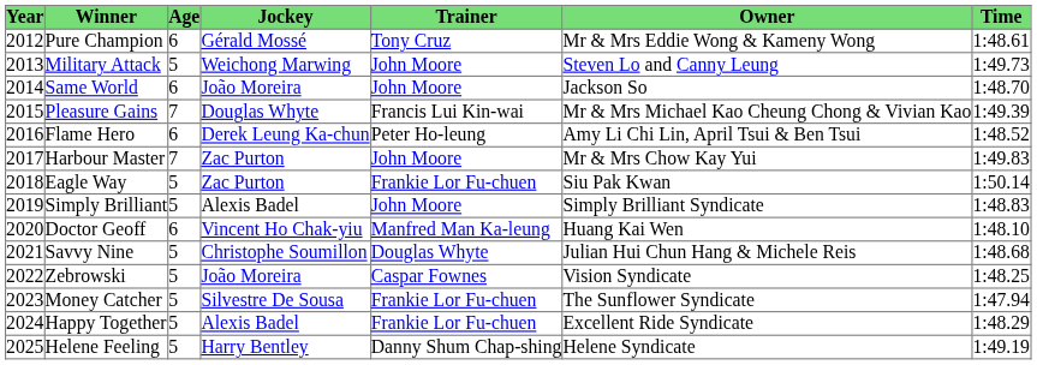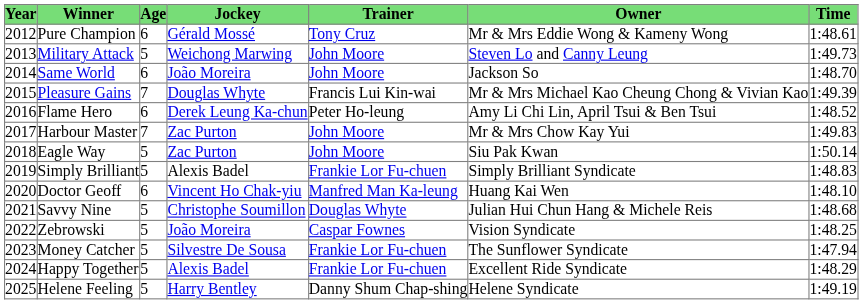Eagle Way | Trainer: Frankie Lor Fu-chuen -> John Moore
Simply Brilliant | Trainer: John Moore -> Frankie Lor Fu-chuen
